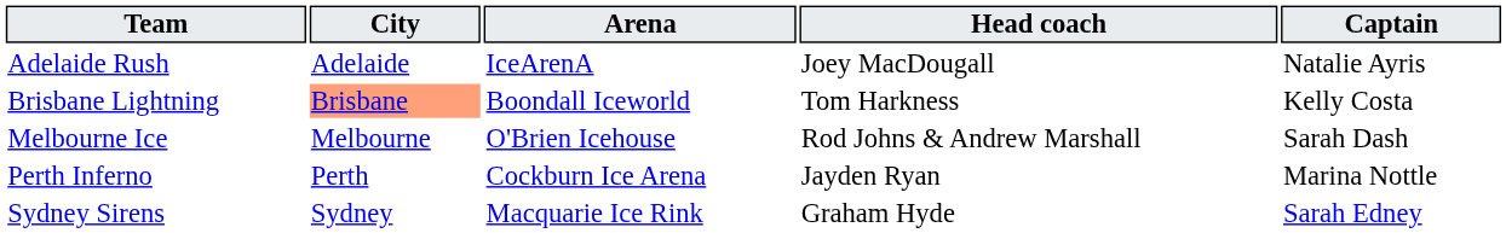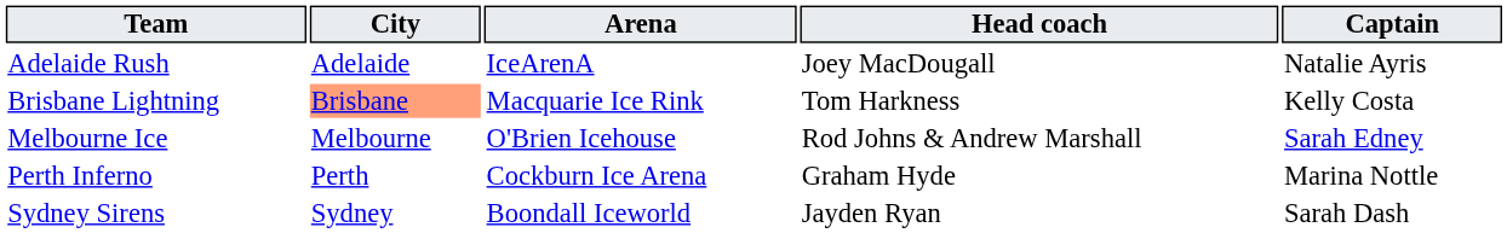Brisbane Lightning | Arena: Boondall Iceworld -> Macquarie Ice Rink
Melbourne Ice | Captain: Sarah Dash -> Sarah Edney
Perth Inferno | Head coach: Jayden Ryan -> Graham Hyde
Sydney Sirens | Arena: Macquarie Ice Rink -> Boondall Iceworld
Sydney Sirens | Head coach: Graham Hyde -> Jayden Ryan
Sydney Sirens | Captain: Sarah Edney -> Sarah Dash
